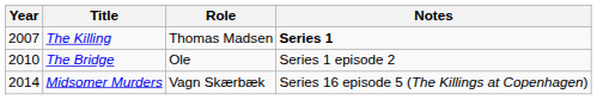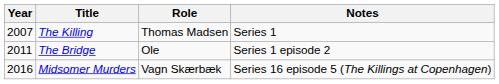The Killing | Notes: bold -> normal
The Bridge | Year: 2010 -> 2011
Midsomer Murders | Year: 2014 -> 2016
